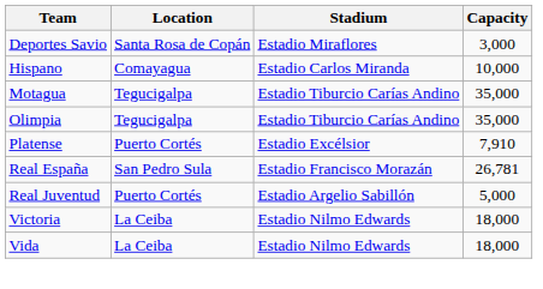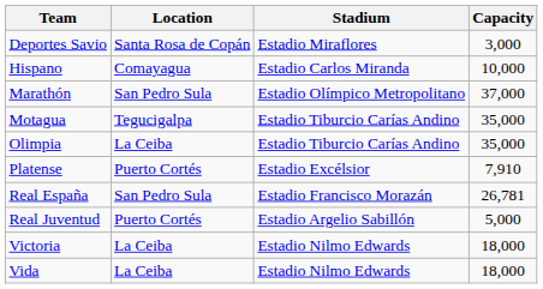+ row: Marathón | San Pedro Sula | Estadio Olímpico Metropolitano | 37,000
Olimpia | Location: Tegucigalpa -> La Ceiba
